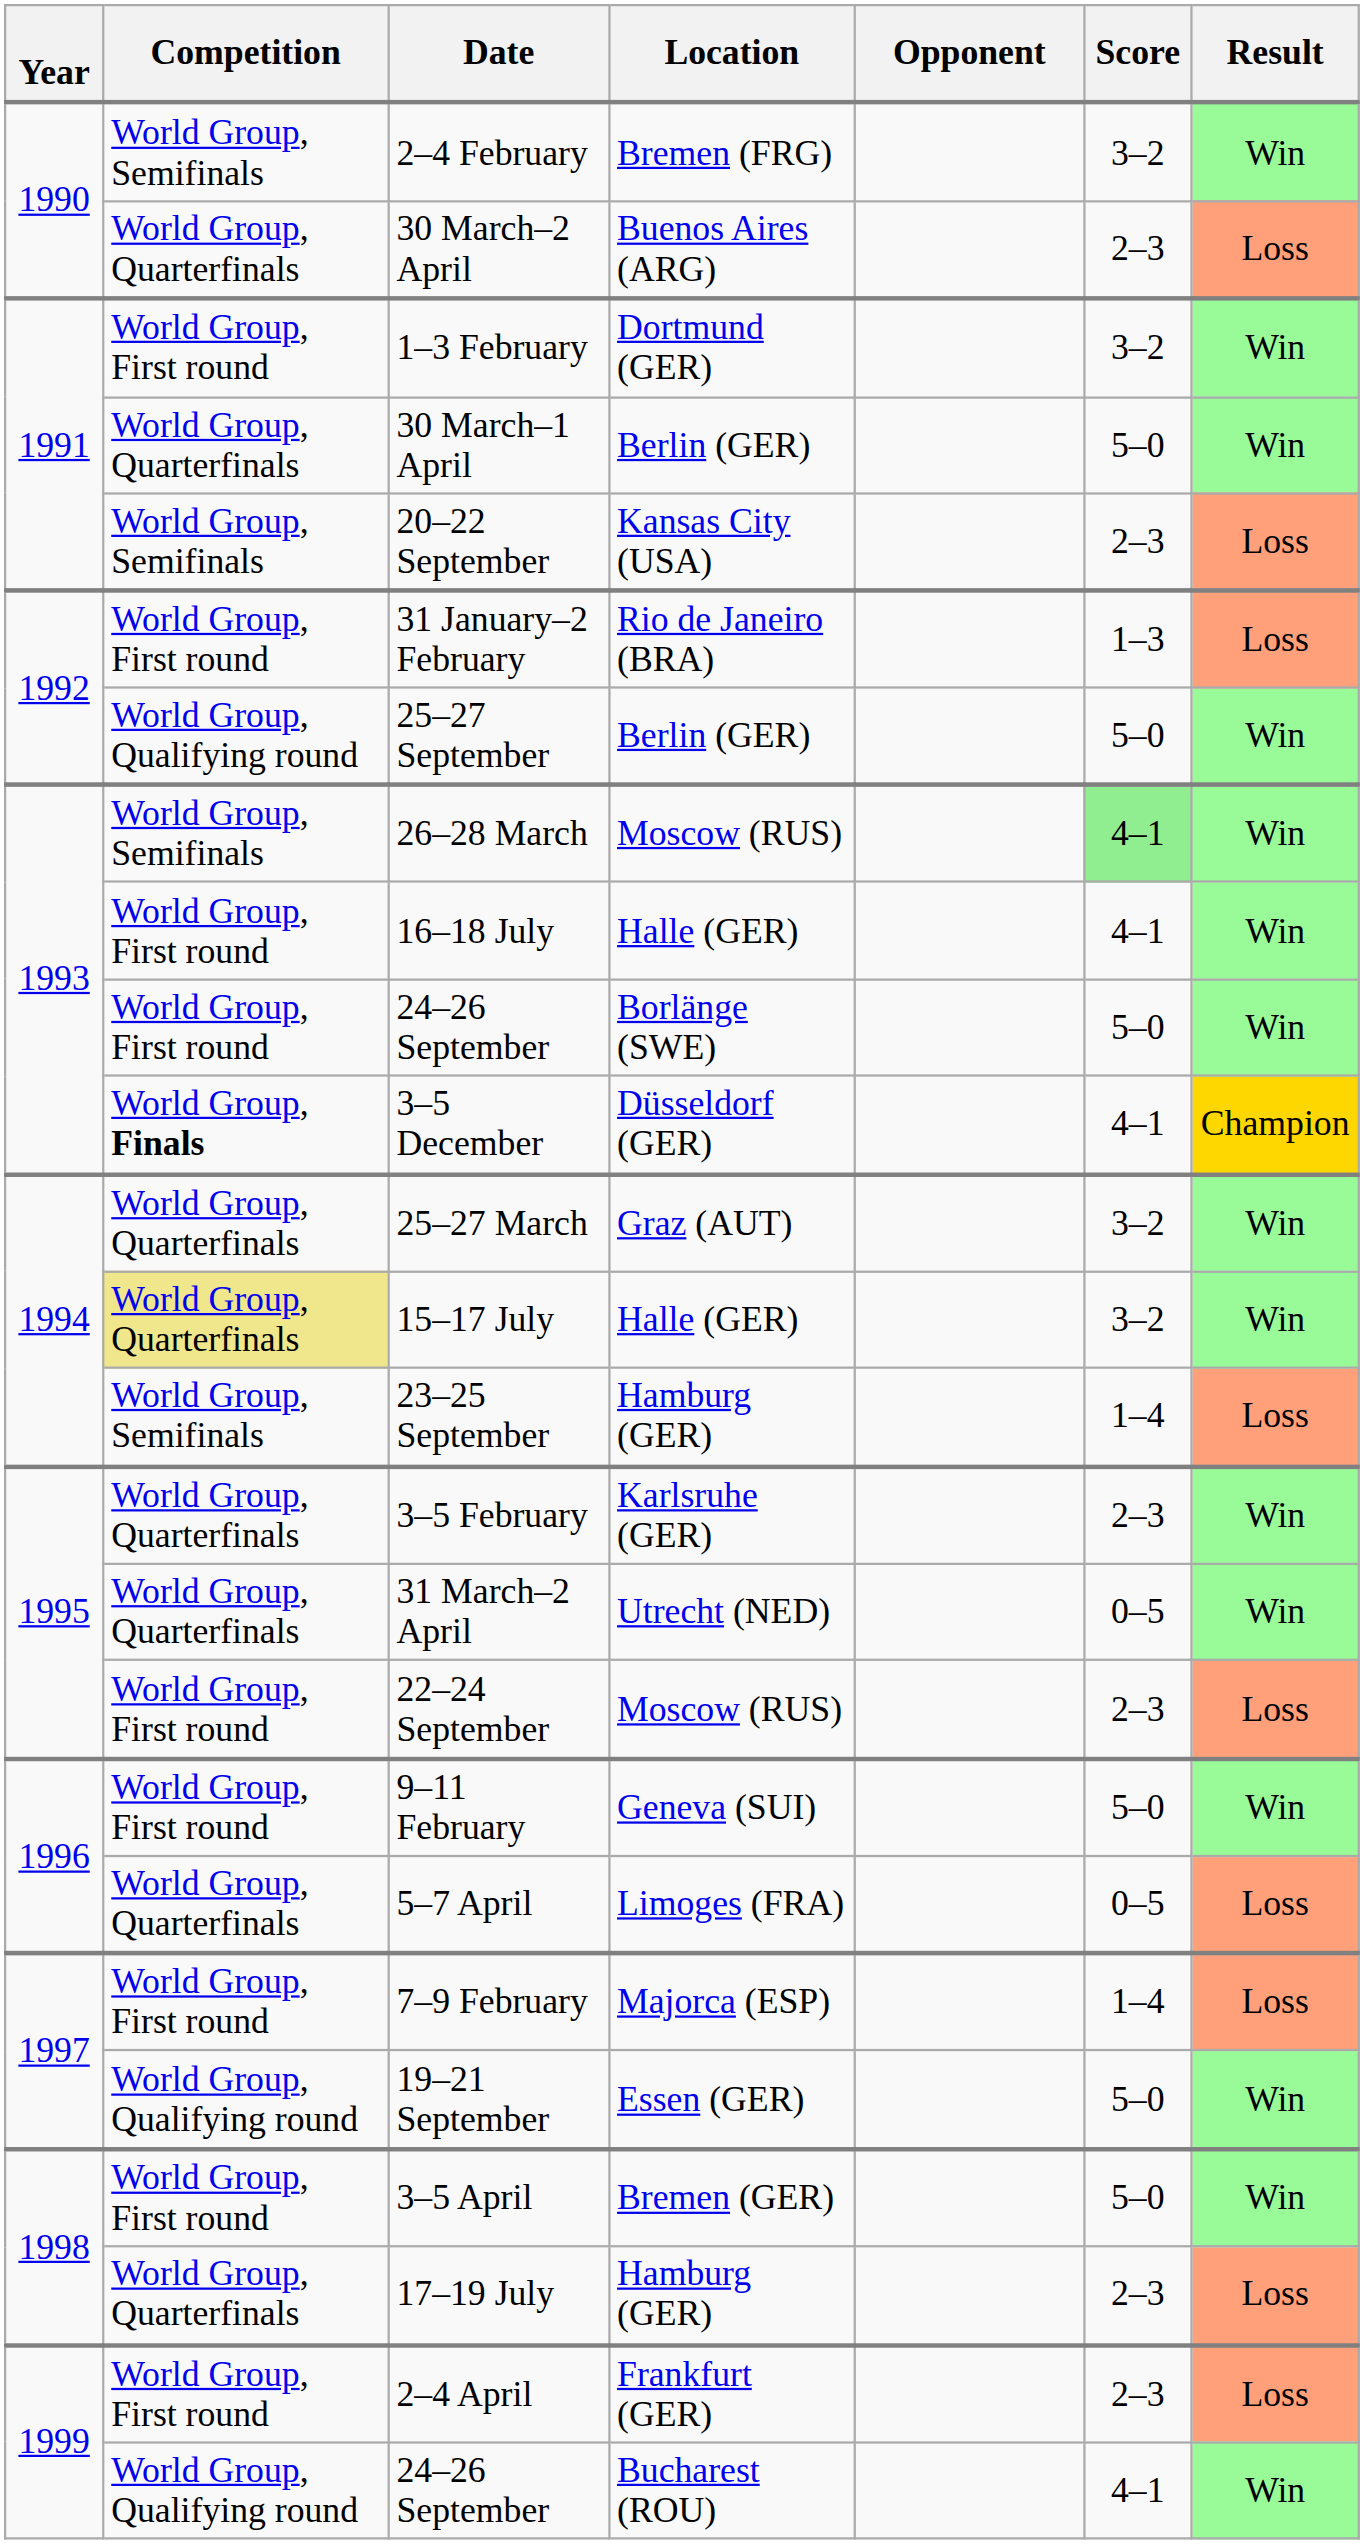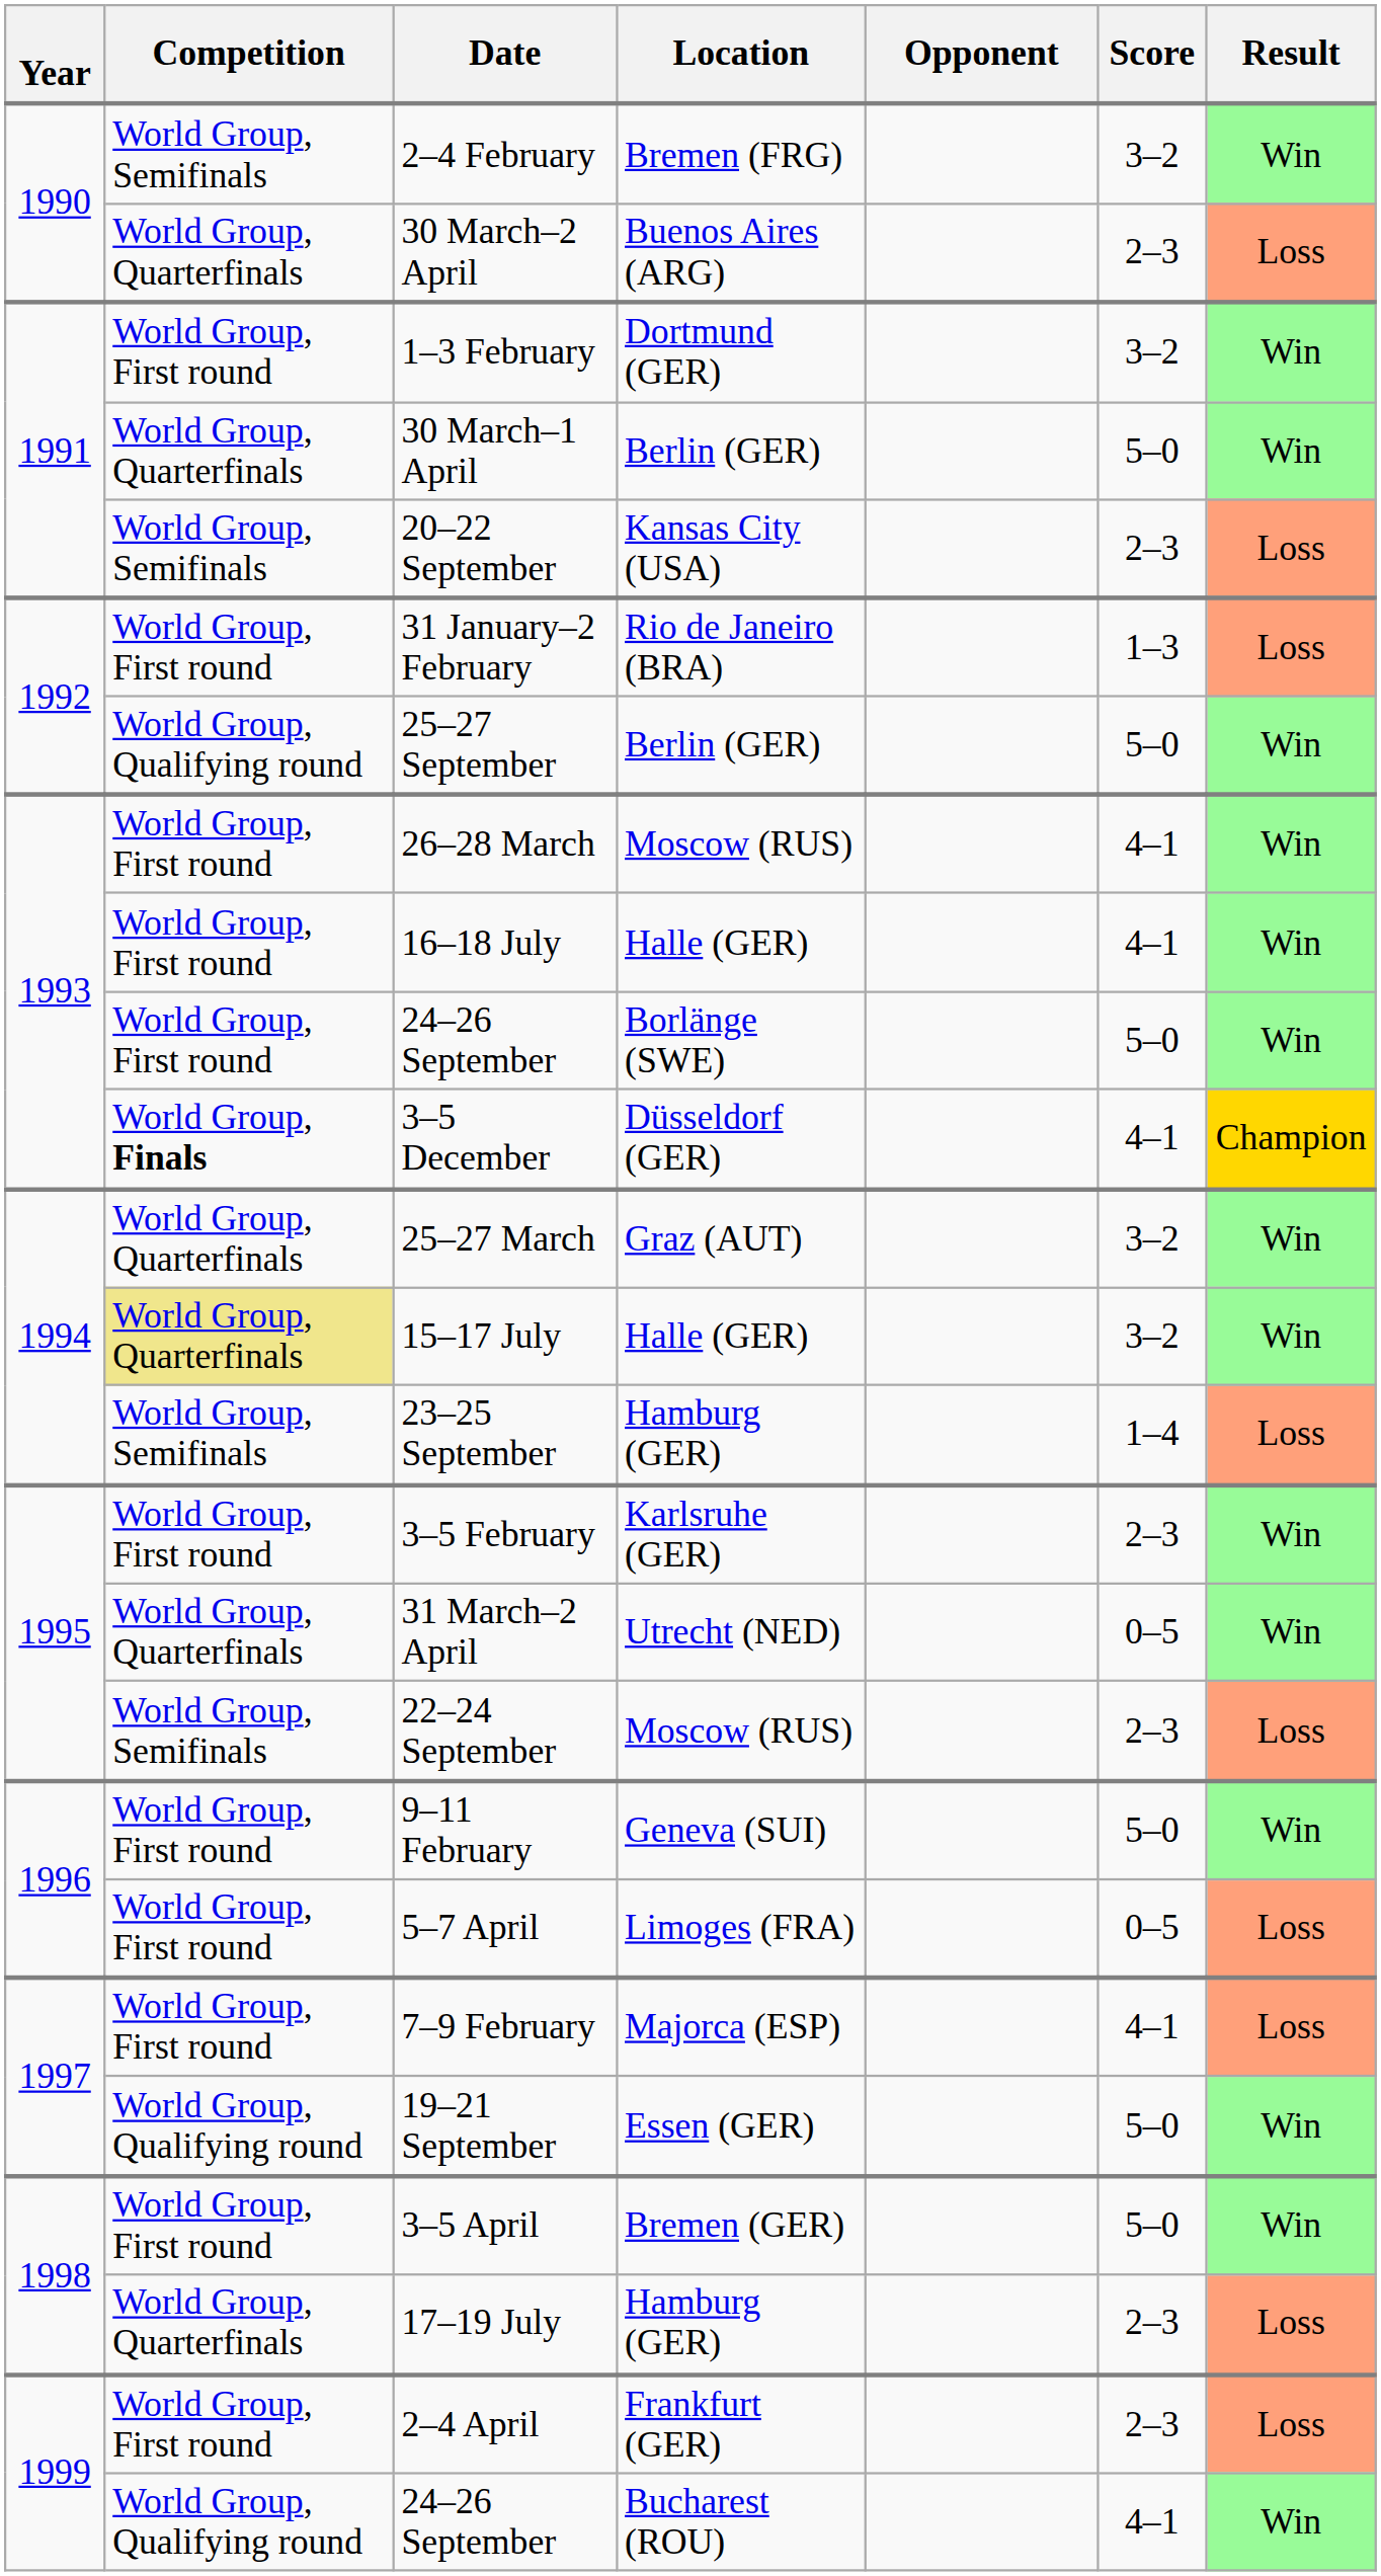26–28 March | Competition: World Group, Semifinals -> World Group, First round
26–28 March | Score: lightgreen background -> no background
3–5 February | Competition: World Group, Quarterfinals -> World Group, First round
22–24 September | Competition: World Group, First round -> World Group, Semifinals
5–7 April | Competition: World Group, Quarterfinals -> World Group, First round
7–9 February | Score: 1–4 -> 4–1
